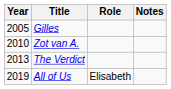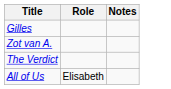- column: Year | 2005 | 2010 | 2013 | 2019
